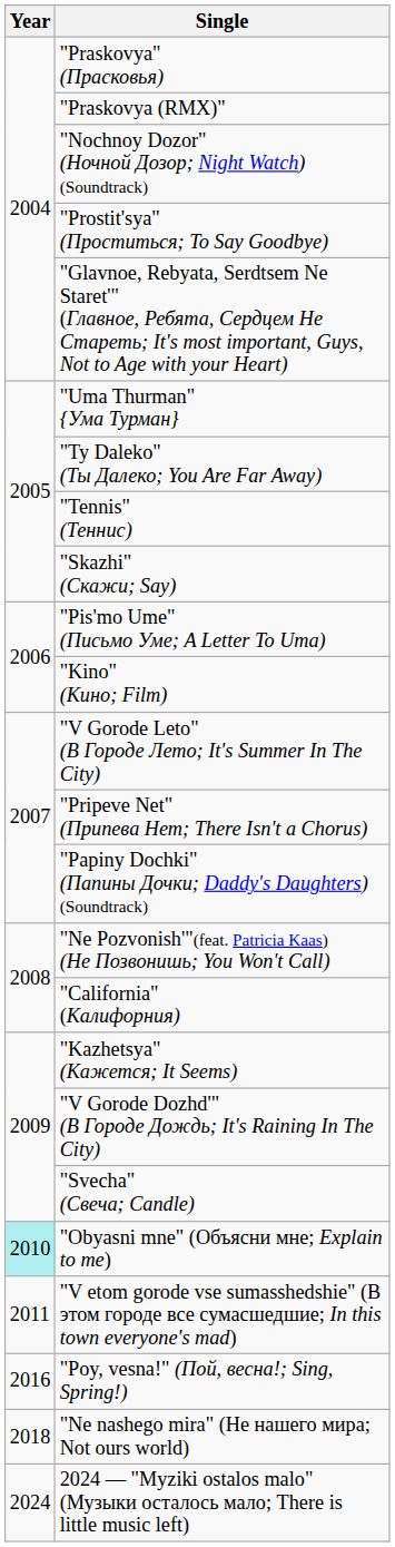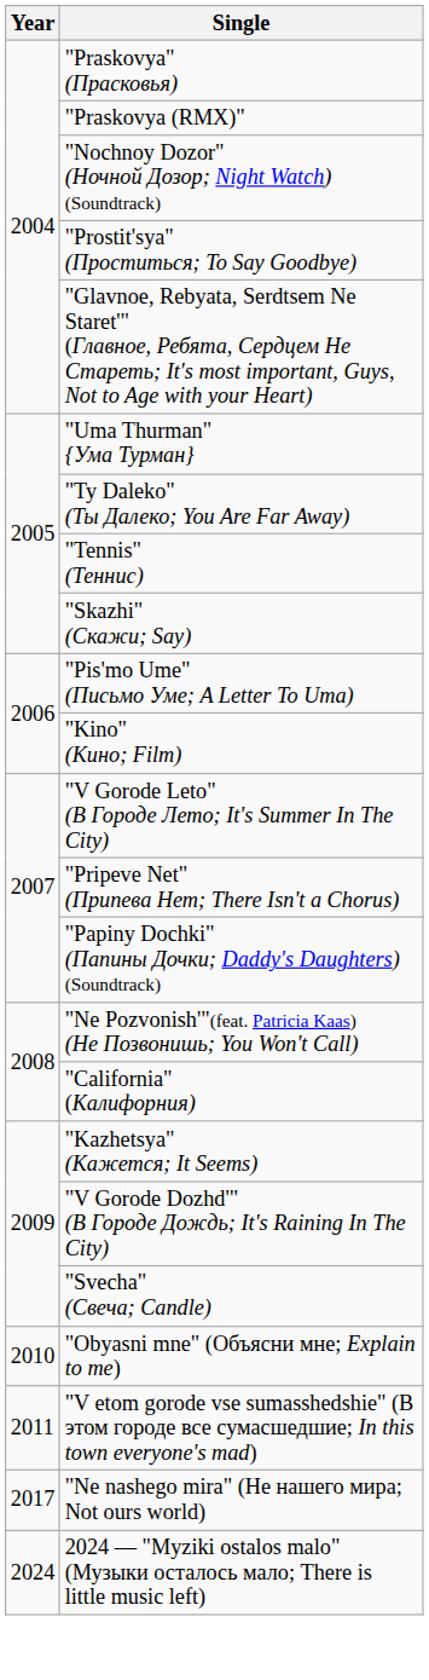"Obyasni mne" (Объясни мне; Explain to me) | Year: paleturquoise background -> no background
- row: 2016 | "Poy, vesna!" (Пой, весна!; Sing, Spring!)
"Ne nashego mira" (Не нашего мира; Not ours world) | Year: 2018 -> 2017
